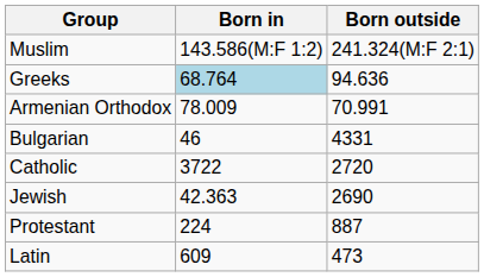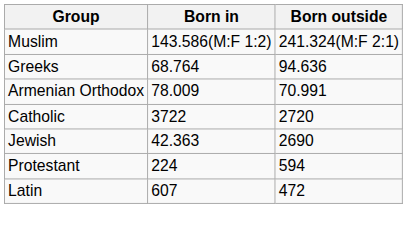Greeks | Born in: lightblue background -> no background
- row: Bulgarian | 46 | 4331
Protestant | Born outside: 887 -> 594
Latin | Born in: 609 -> 607
Latin | Born outside: 473 -> 472
